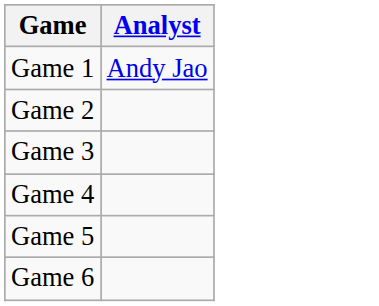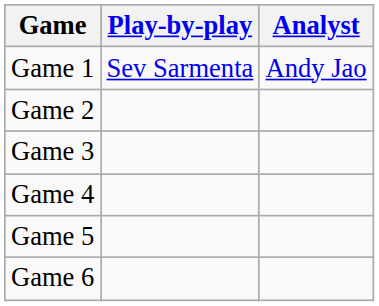+ column: Play-by-play | Sev Sarmenta
